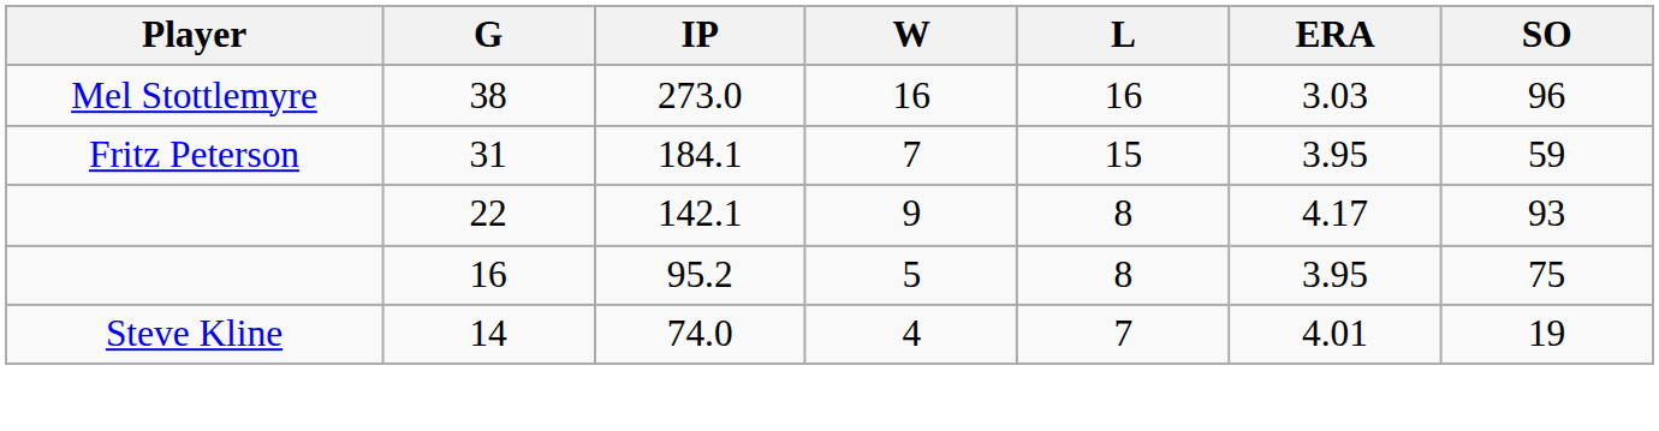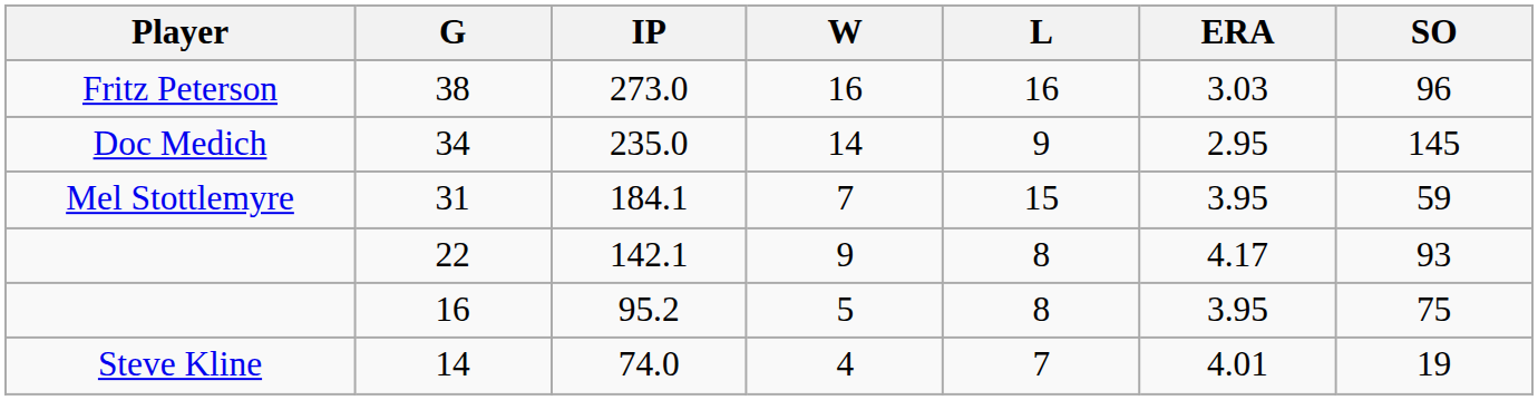38 | Player: Mel Stottlemyre -> Fritz Peterson
+ row: Doc Medich | 34 | 235.0 | 14 | 9 | 2.95 | 145
31 | Player: Fritz Peterson -> Mel Stottlemyre
